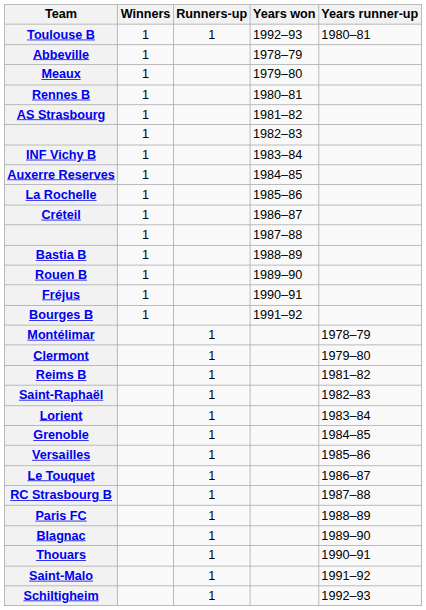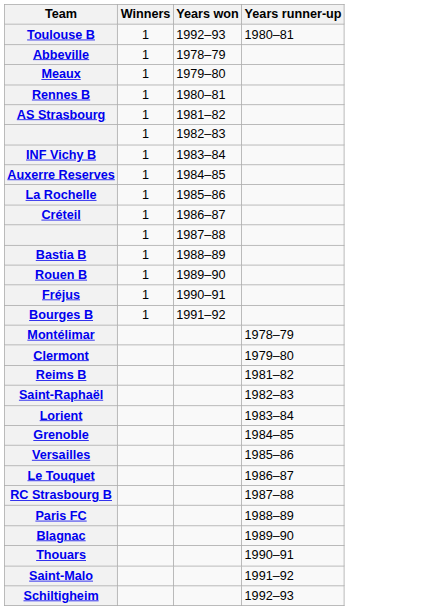- column: Runners-up | 1 | 1 | 1 | 1 | 1 | 1 | 1 | 1 | 1 | 1 | 1 | 1 | 1 | 1 | 1
